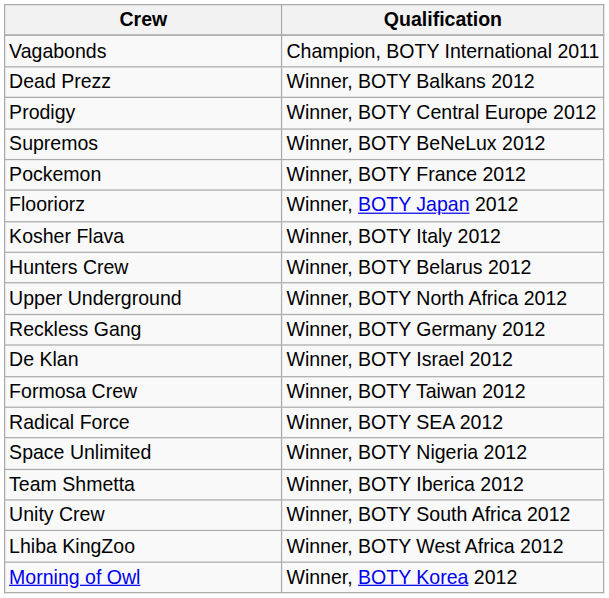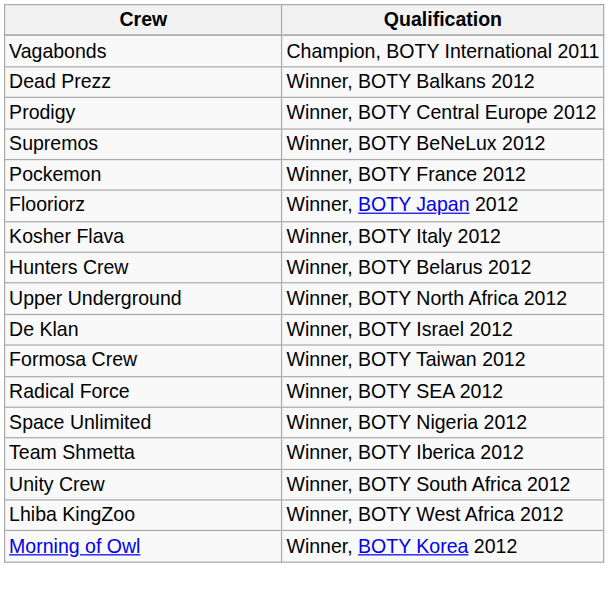- row: Reckless Gang | Winner, BOTY Germany 2012
